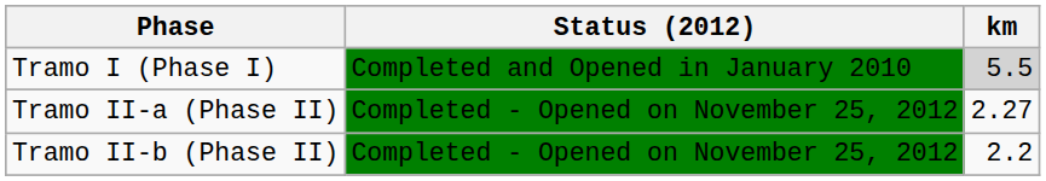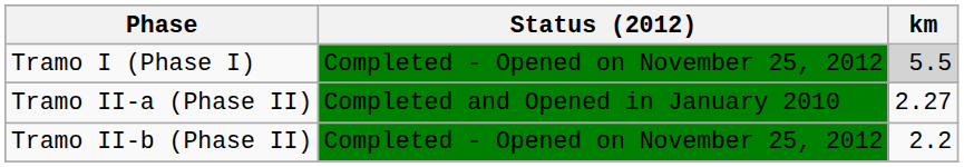Tramo I (Phase I) | Status (2012): Completed and Opened in January 2010 -> Completed - Opened on November 25, 2012
Tramo II-a (Phase II) | Status (2012): Completed - Opened on November 25, 2012 -> Completed and Opened in January 2010
